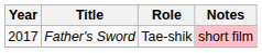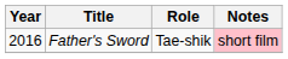Father's Sword | Year: 2017 -> 2016
